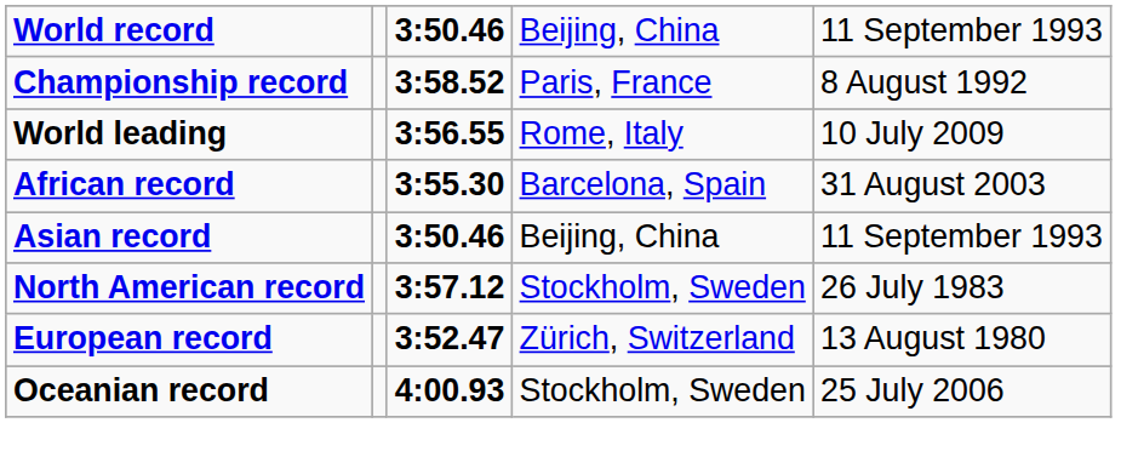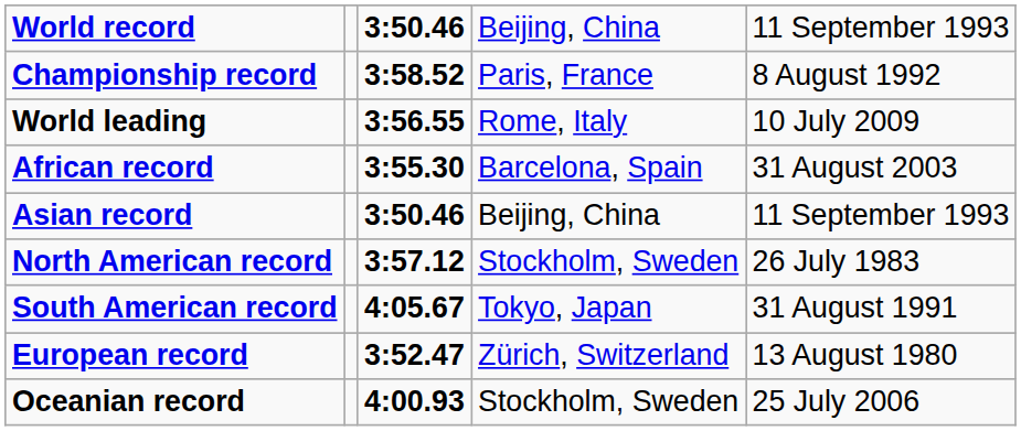+ row: South American record | 4:05.67 | Tokyo, Japan | 31 August 1991
